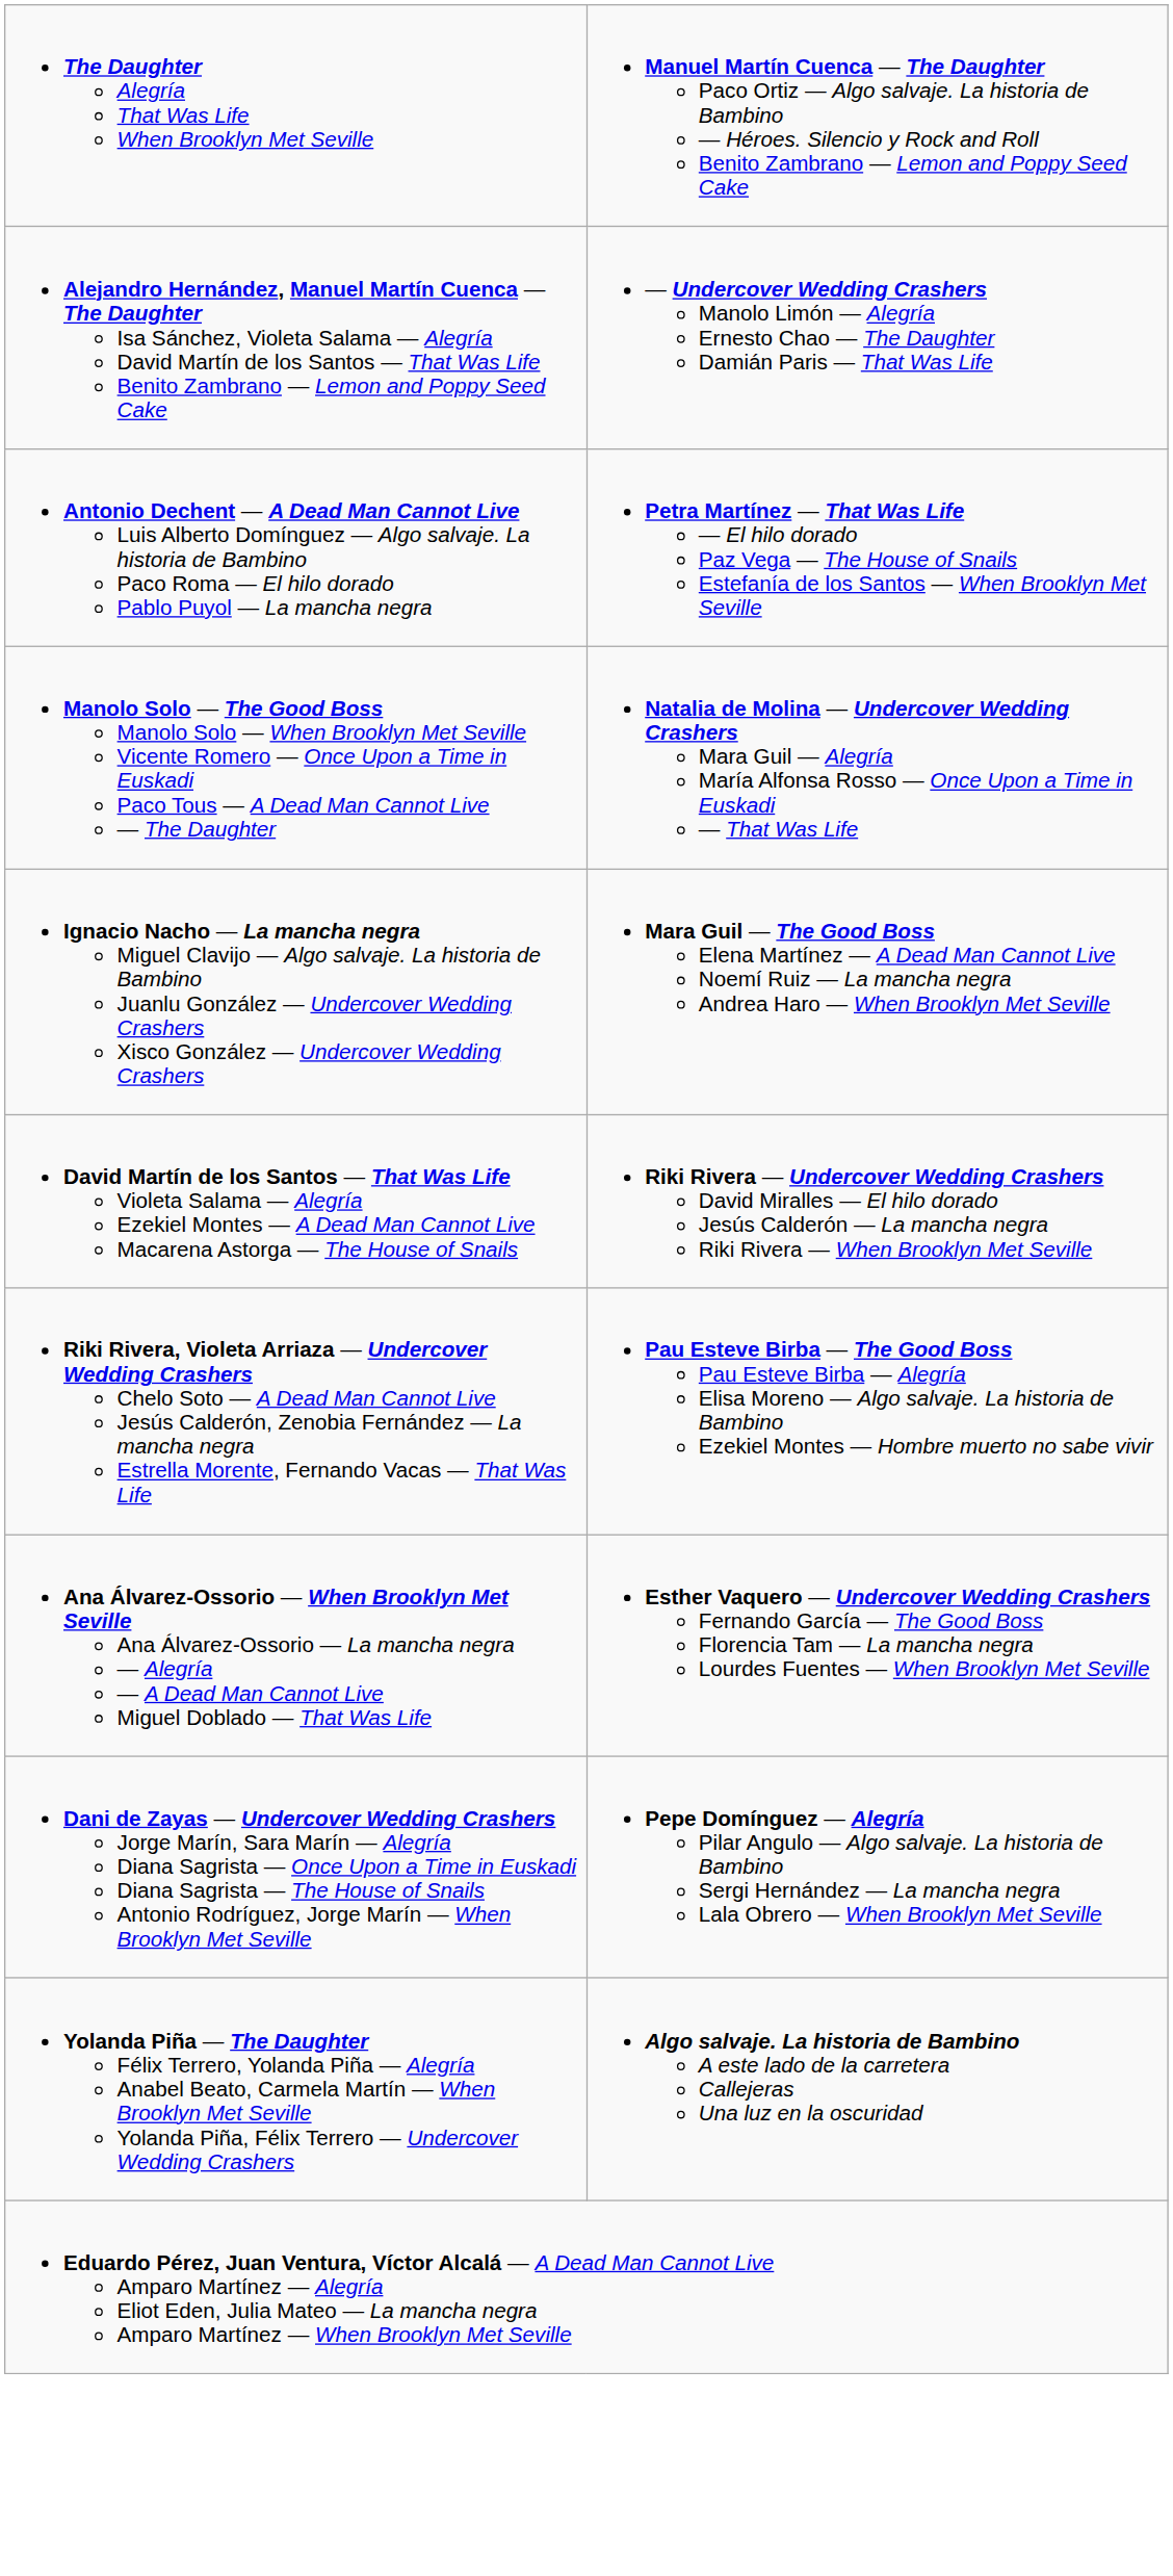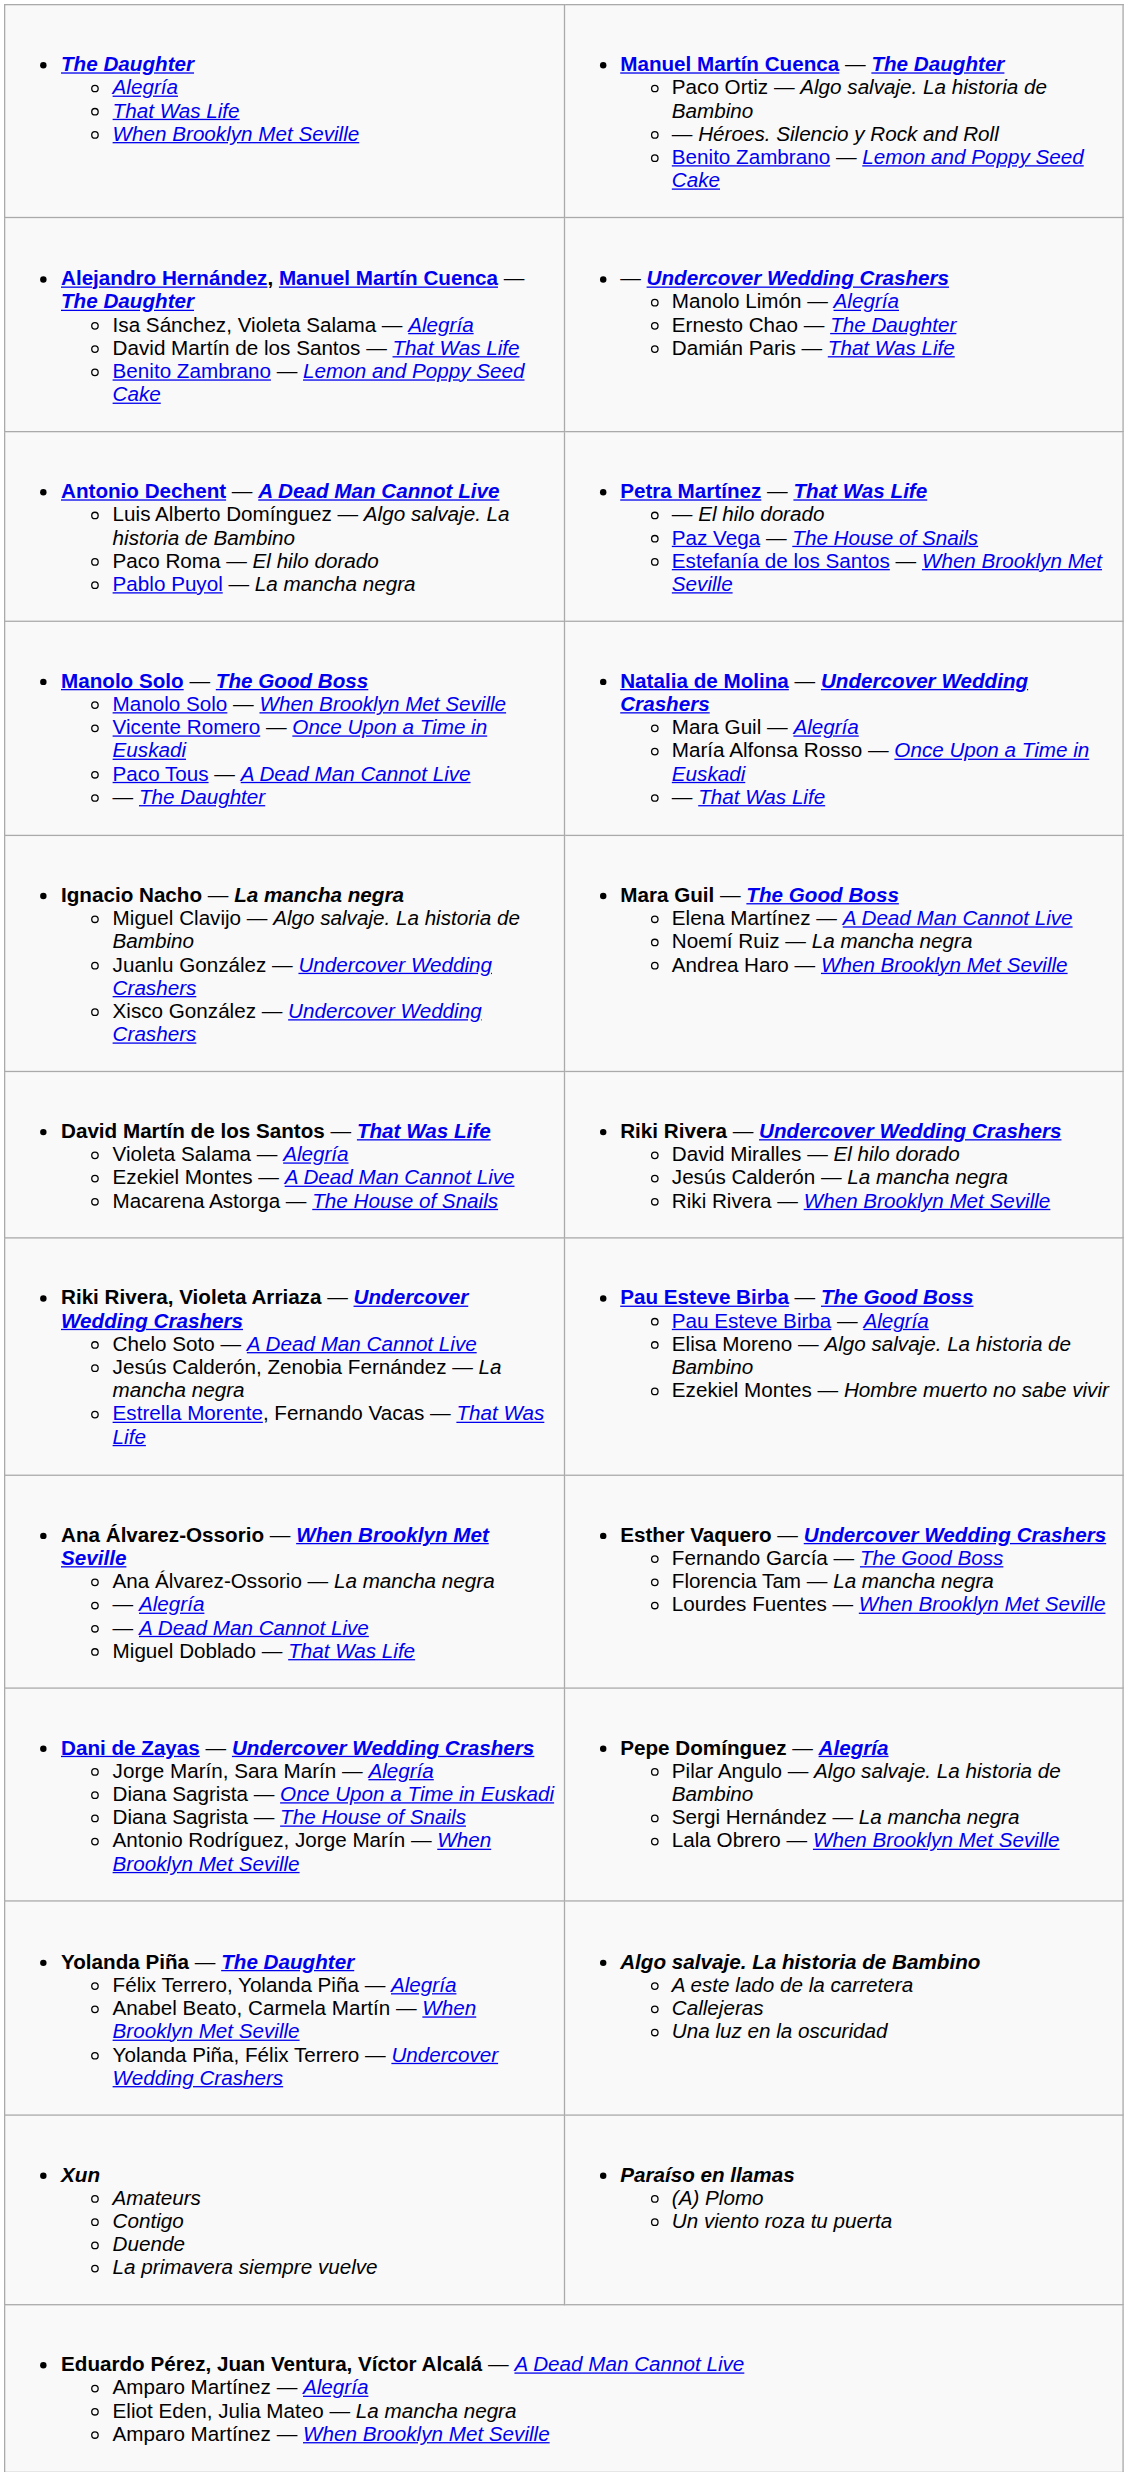+ row: Xun Amateurs Contigo Duende La primavera siempre vuelve | Paraíso en llamas (A) Plomo Un viento roza tu puerta
